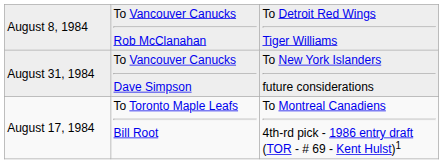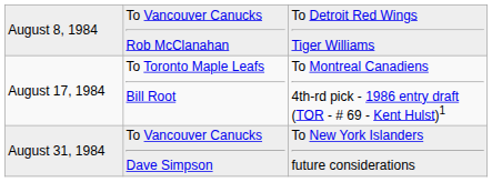rows swapped: August 17, 1984 <-> August 31, 1984
